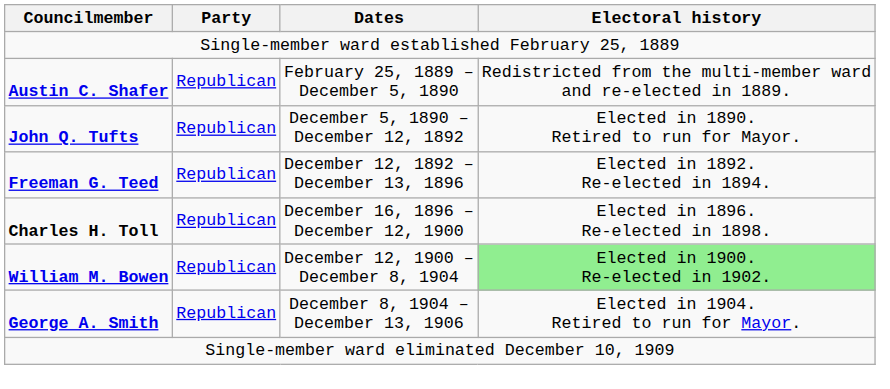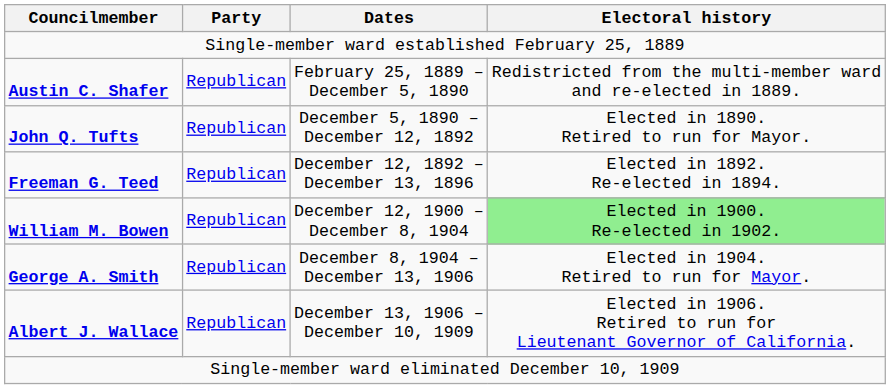- row: Charles H. Toll | Republican | December 16, 1896 – December 12, 1900 | Elected in 1896. Re-elected in 1898.
+ row: Albert J. Wallace | Republican | December 13, 1906 – December 10, 1909 | Elected in 1906. Retired to run for Lieutenant Governor of California.
